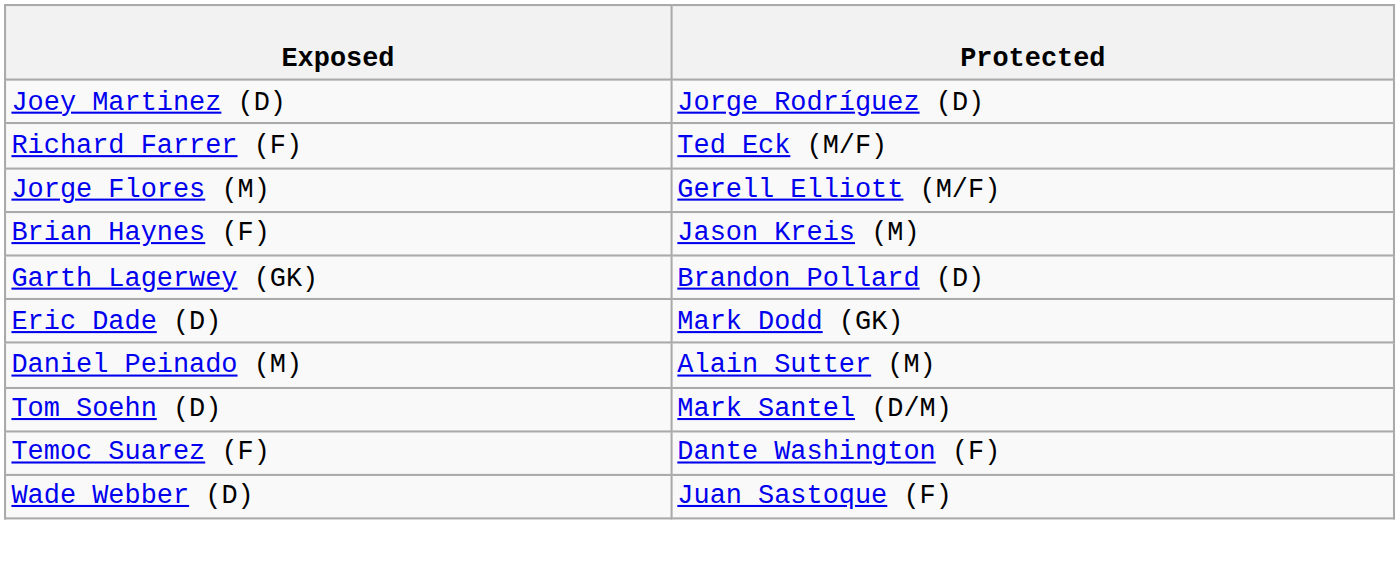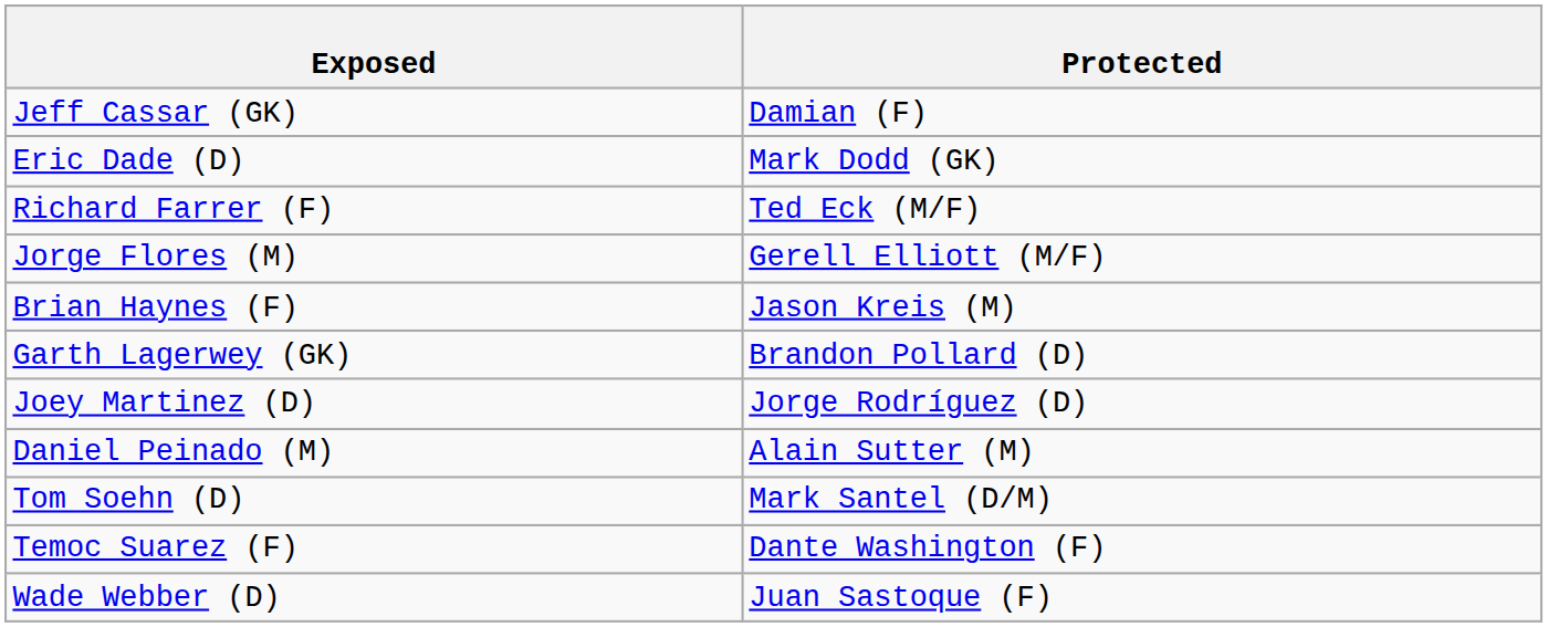+ row: Jeff Cassar (GK) | Damian (F)
rows swapped: Eric Dade (D) <-> Joey Martinez (D)
